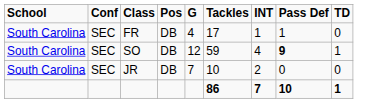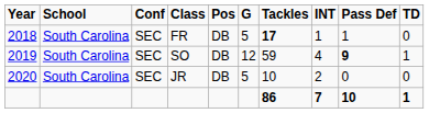+ column: Year | 2018 | 2019 | 2020
FR | G: 4 -> 5
FR | Tackles: normal -> bold
JR | G: 7 -> 5
